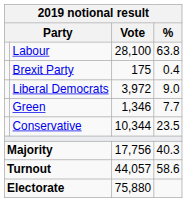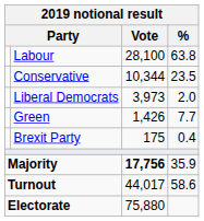rows swapped: Conservative <-> Brexit Party
Liberal Democrats | Vote: 3,972 -> 3,973
Liberal Democrats | %: 9.0 -> 2.0
Green | Vote: 1,346 -> 1,426
Majority | Vote: normal -> bold
Majority | %: 40.3 -> 35.9
Turnout | Vote: 44,057 -> 44,017
